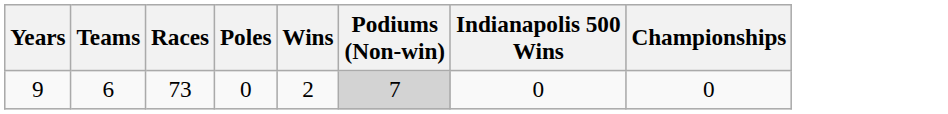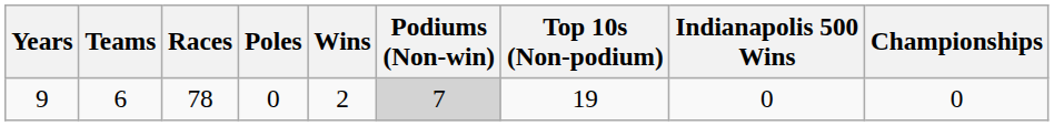+ column: Top 10s (Non-podium) | 19
9 | Races: 73 -> 78
